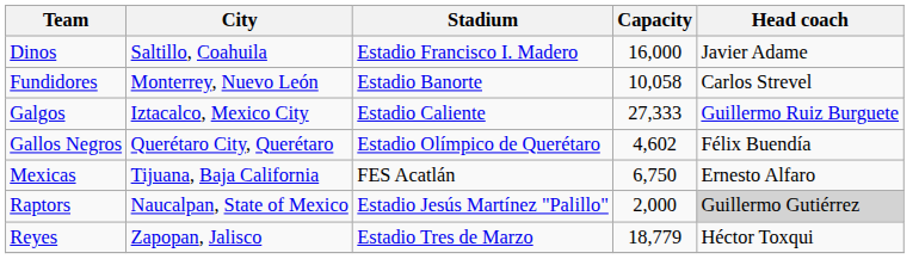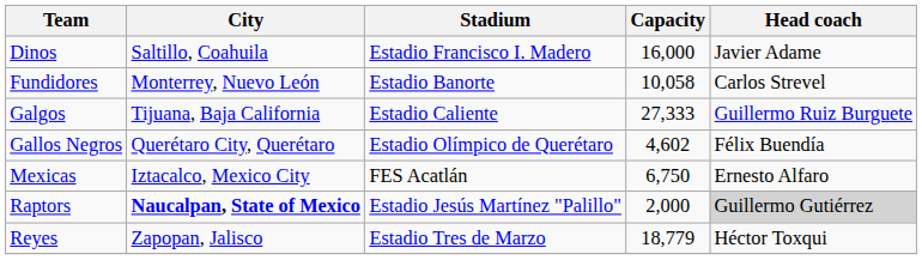Galgos | City: Iztacalco, Mexico City -> Tijuana, Baja California
Mexicas | City: Tijuana, Baja California -> Iztacalco, Mexico City
Raptors | City: normal -> bold
